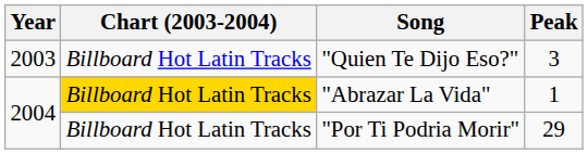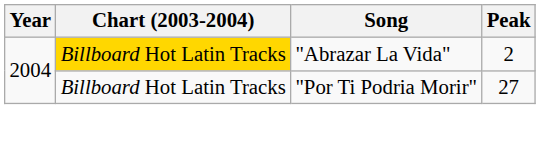- row: 2003 | Billboard Hot Latin Tracks | "Quien Te Dijo Eso?" | 3
"Abrazar La Vida" | Peak: 1 -> 2
"Por Ti Podria Morir" | Peak: 29 -> 27
